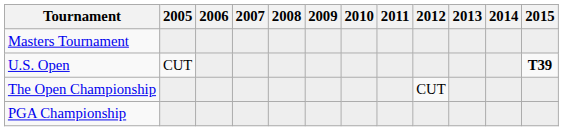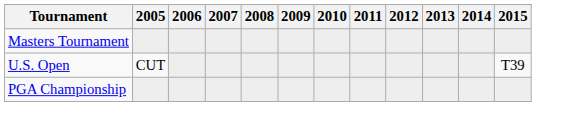U.S. Open | 2015: bold -> normal
- row: The Open Championship | CUT
